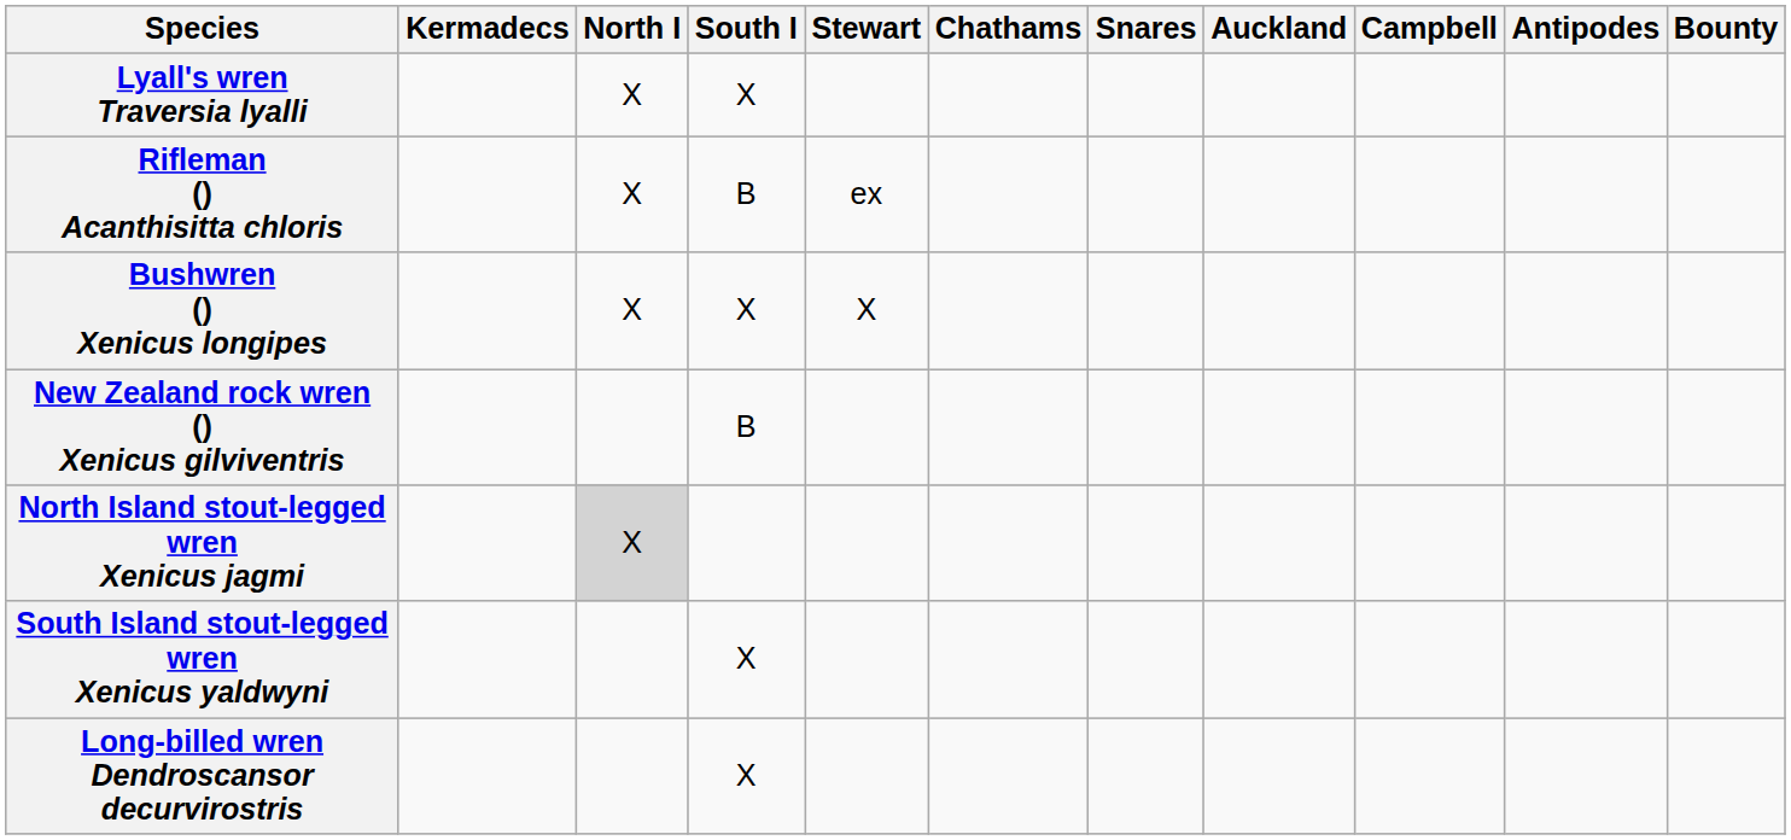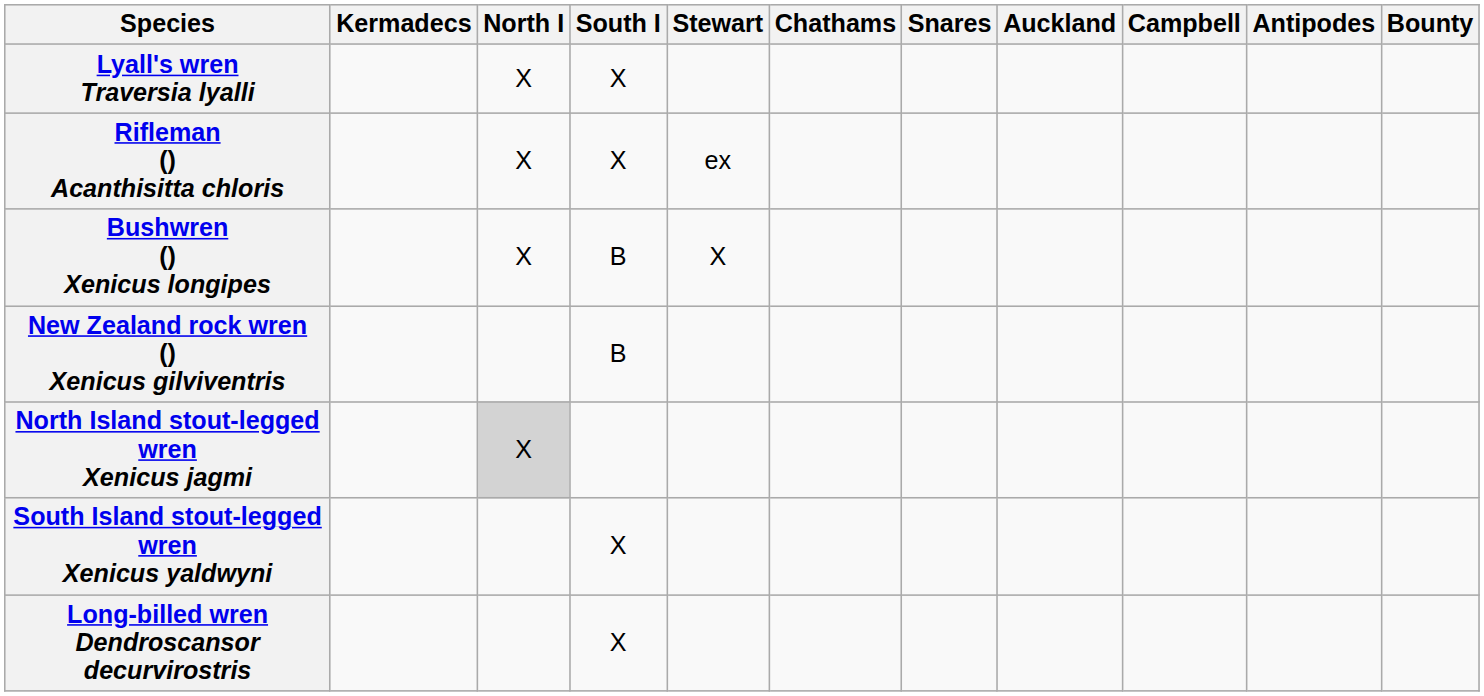Rifleman () Acanthisitta chloris | South I: B -> X
Bushwren () Xenicus longipes | South I: X -> B
